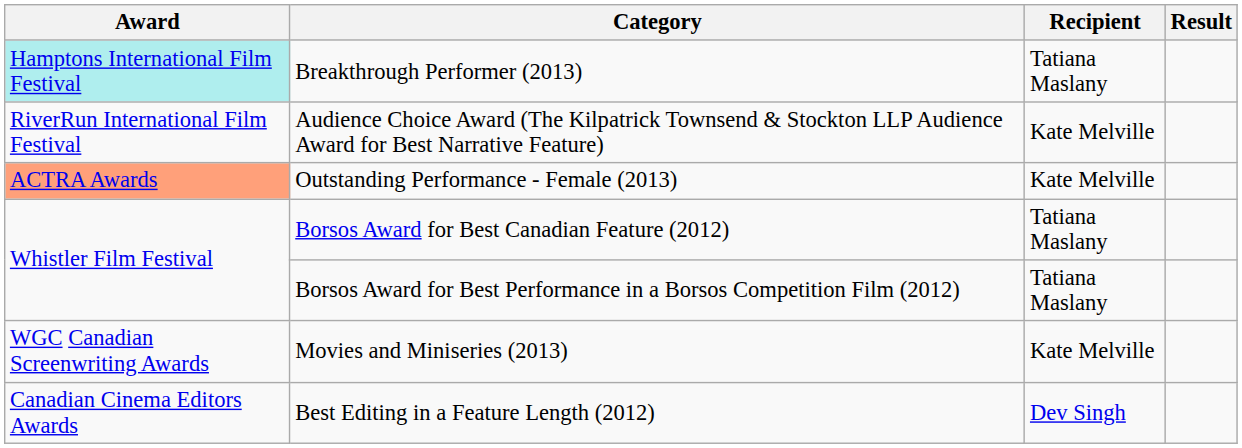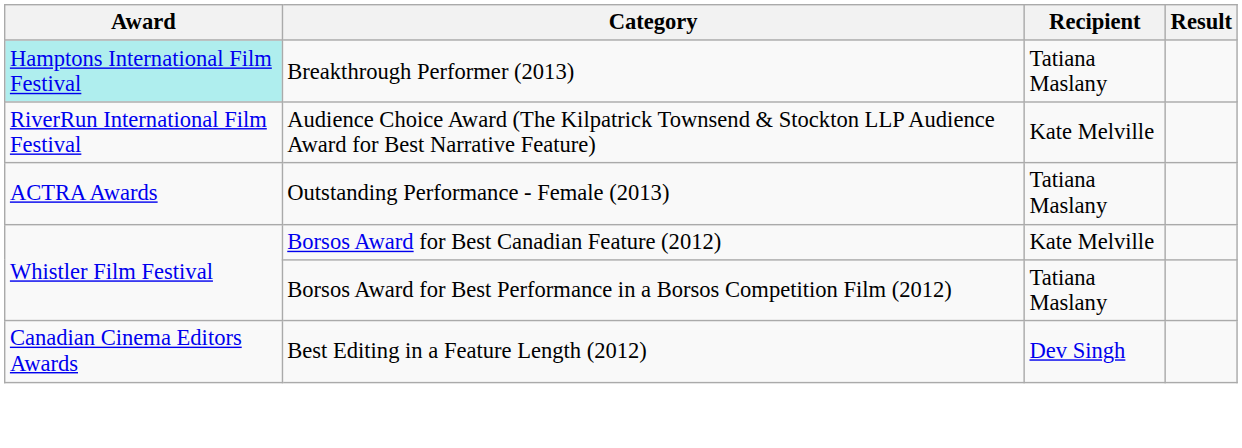Outstanding Performance - Female (2013) | Award: lightsalmon background -> no background
Outstanding Performance - Female (2013) | Recipient: Kate Melville -> Tatiana Maslany
Borsos Award for Best Canadian Feature (2012) | Recipient: Tatiana Maslany -> Kate Melville
- row: WGC Canadian Screenwriting Awards | Movies and Miniseries (2013) | Kate Melville
